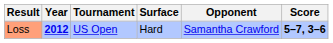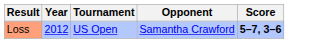- column: Surface | Hard
Loss | Year: bold -> normal
